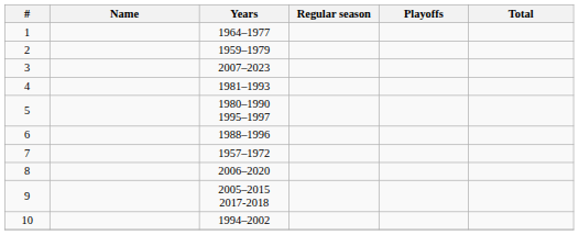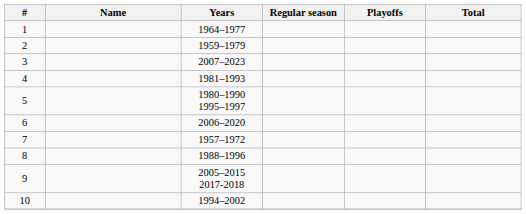6 | Years: 1988–1996 -> 2006–2020
8 | Years: 2006–2020 -> 1988–1996
